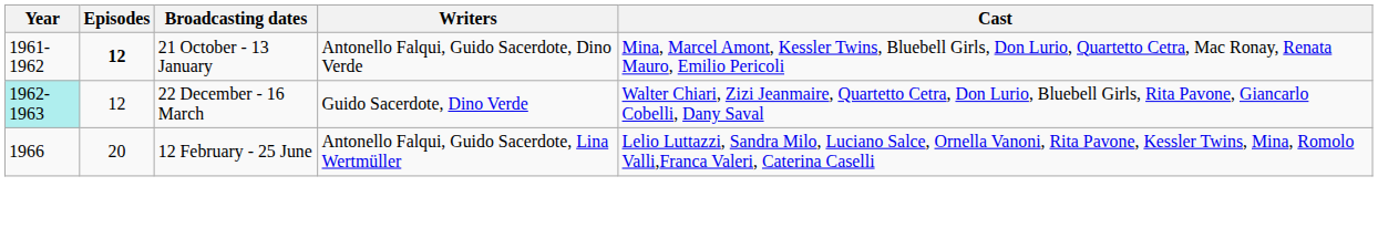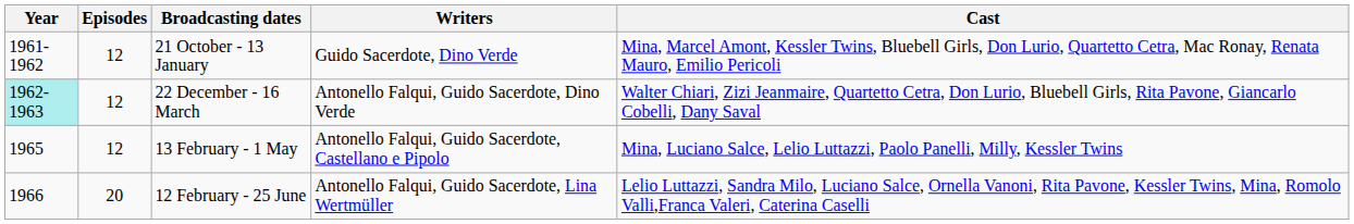21 October - 13 January | Episodes: bold -> normal
21 October - 13 January | Writers: Antonello Falqui, Guido Sacerdote, Dino Verde -> Guido Sacerdote, Dino Verde
22 December - 16 March | Writers: Guido Sacerdote, Dino Verde -> Antonello Falqui, Guido Sacerdote, Dino Verde
+ row: 1965 | 12 | 13 February - 1 May | Antonello Falqui, Guido Sacerdote, Castellano e Pipolo | Mina, Luciano Salce, Lelio Luttazzi, Paolo Panelli, Milly, Kessler Twins
